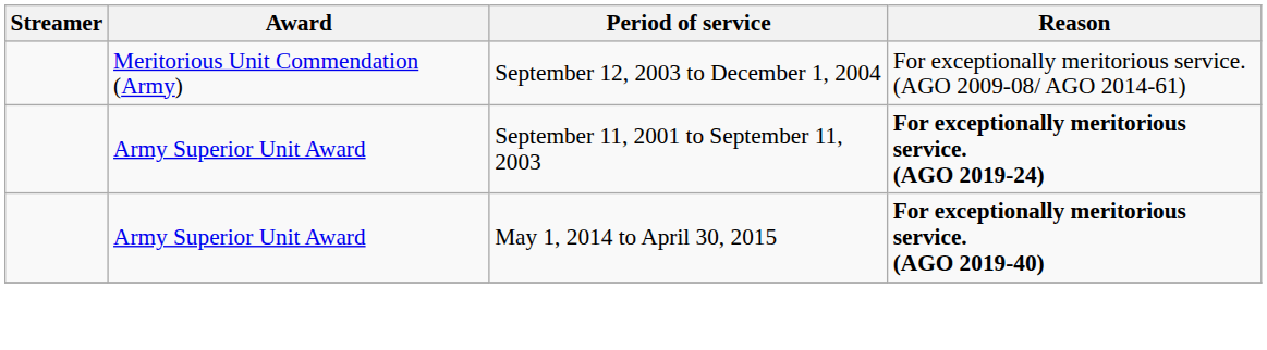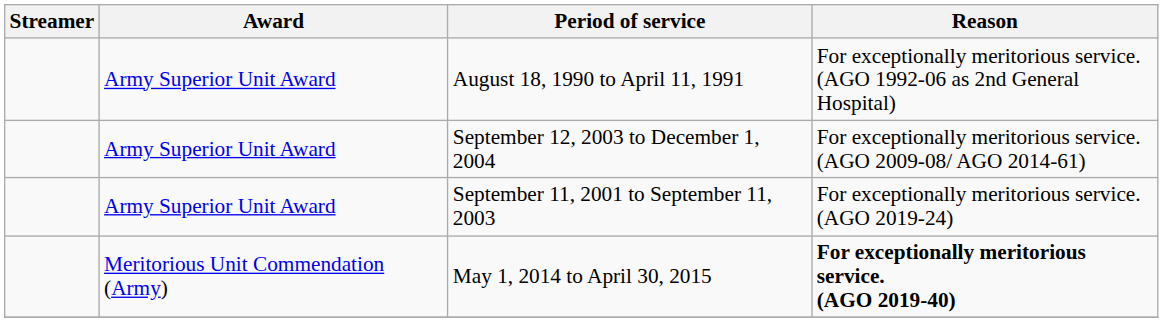+ row: Army Superior Unit Award | August 18, 1990 to April 11, 1991 | For exceptionally meritorious service. (AGO 1992-06 as 2nd General Hospital)
September 12, 2003 to December 1, 2004 | Award: Meritorious Unit Commendation (Army) -> Army Superior Unit Award
September 11, 2001 to September 11, 2003 | Reason: bold -> normal
May 1, 2014 to April 30, 2015 | Award: Army Superior Unit Award -> Meritorious Unit Commendation (Army)
